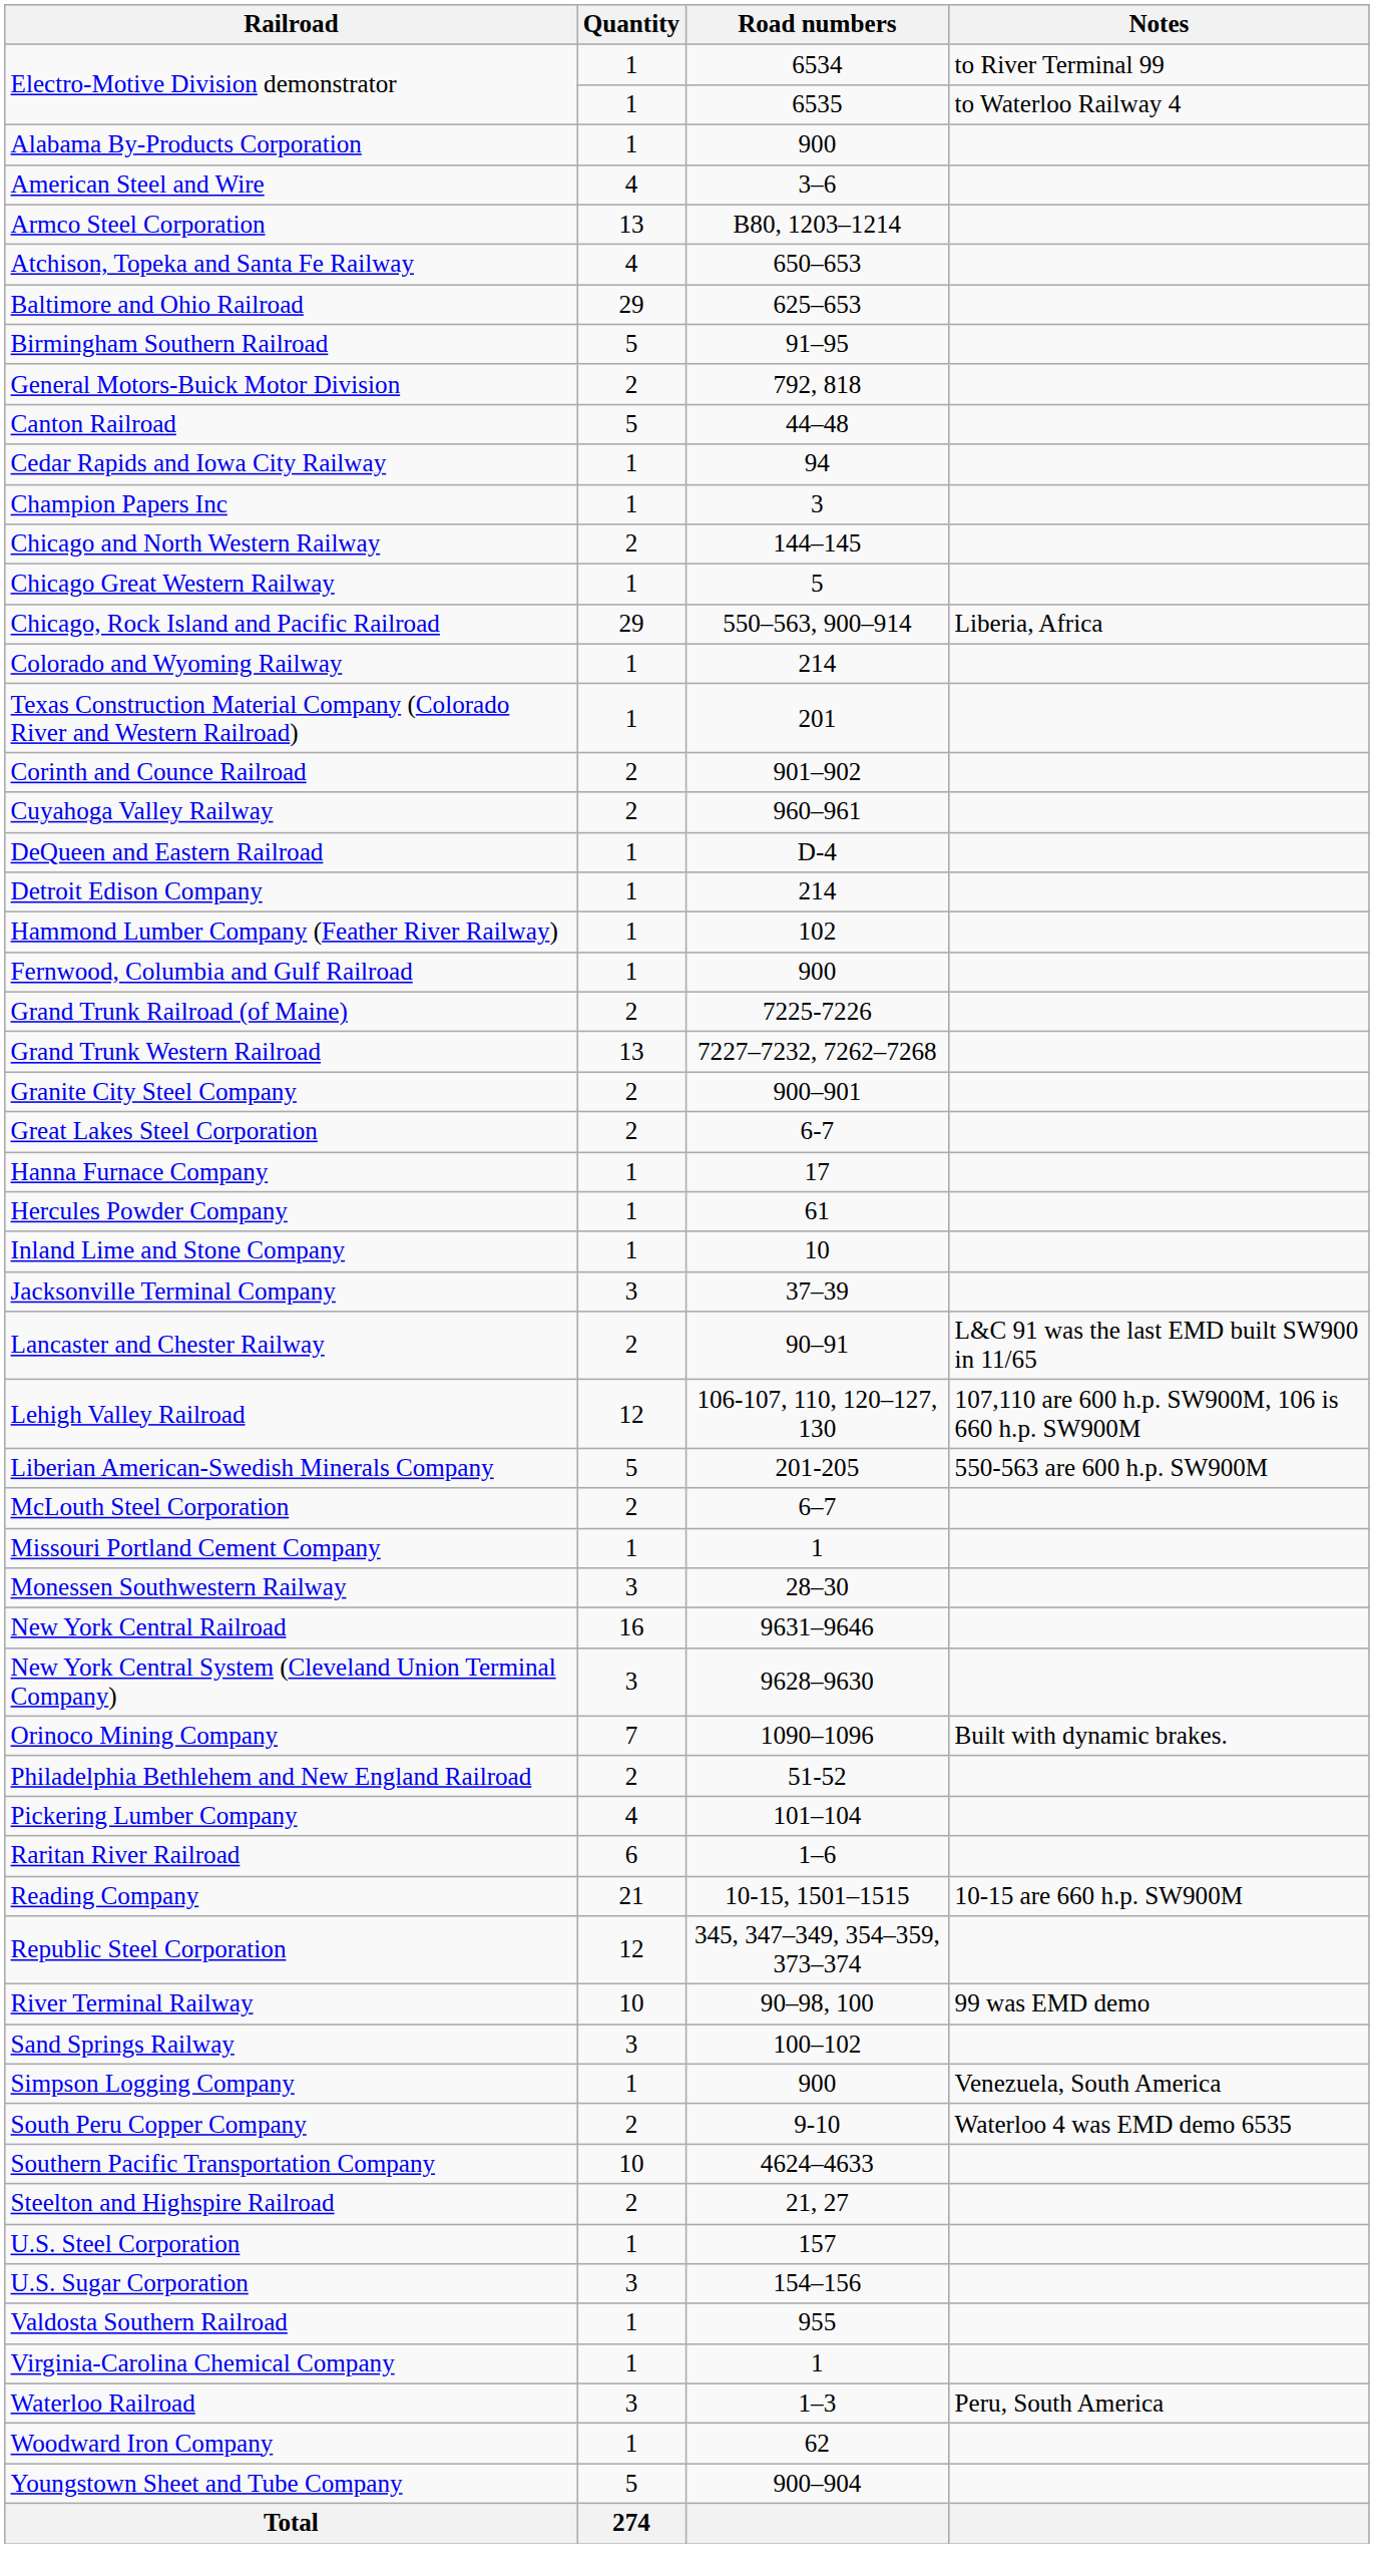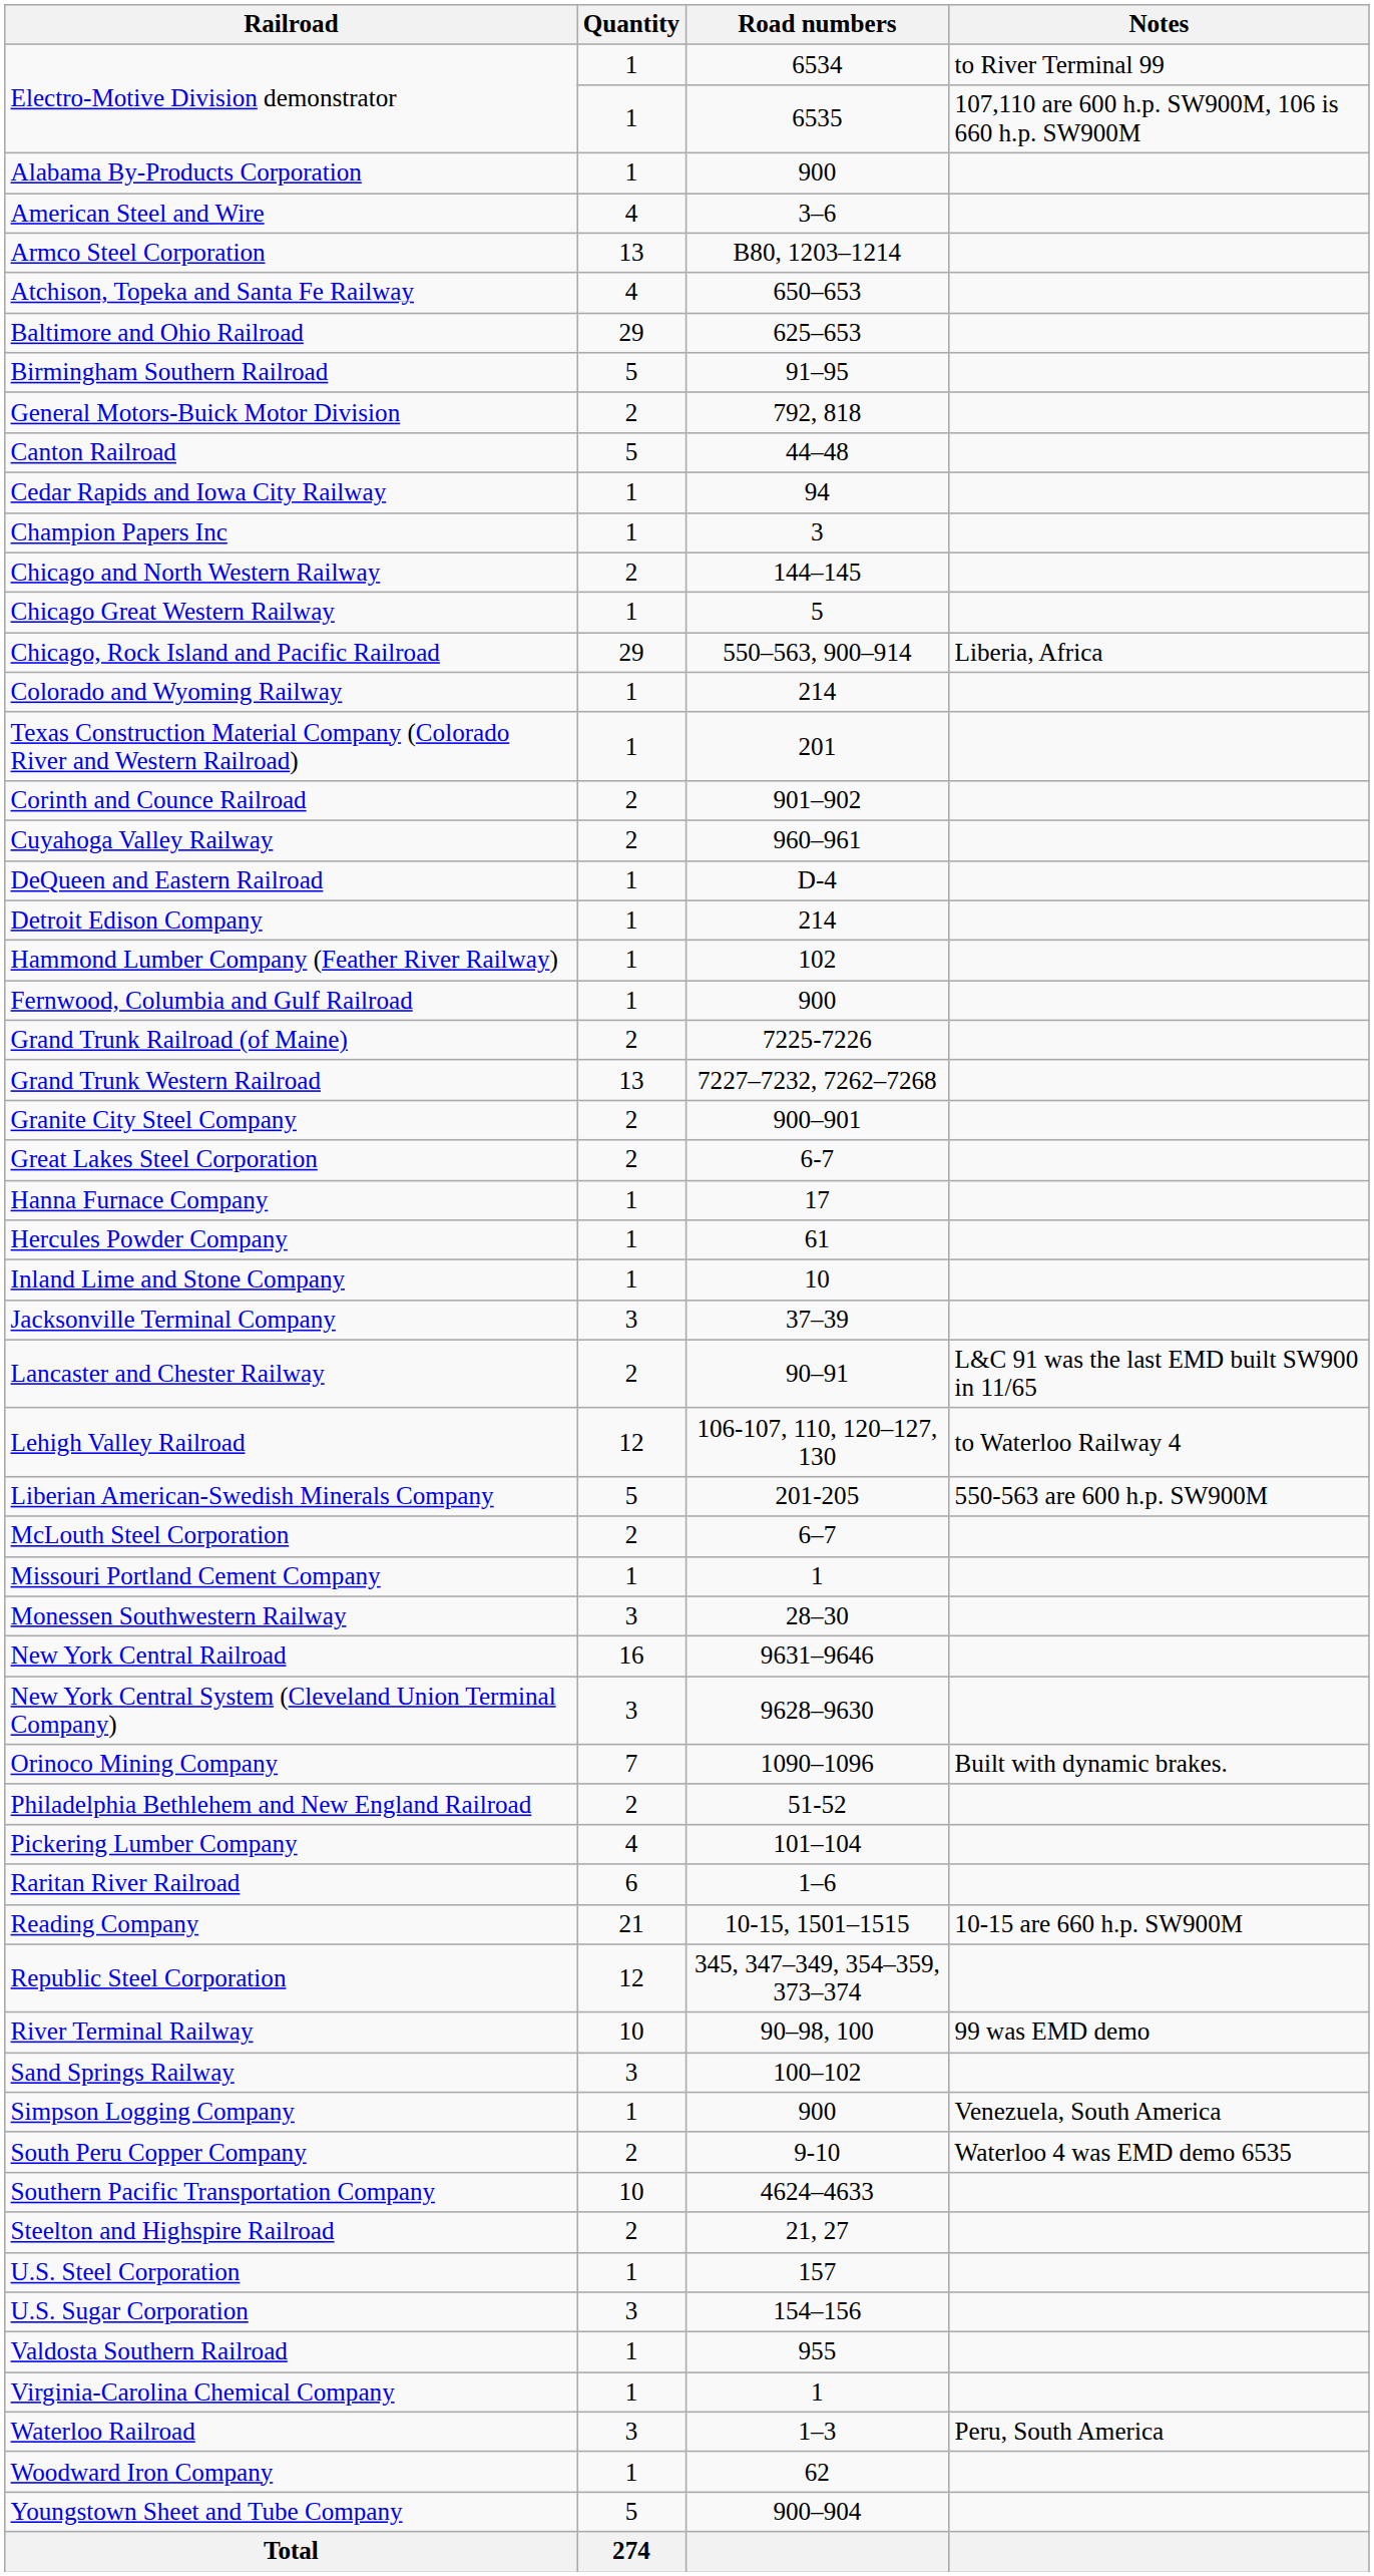Electro-Motive Division demonstrator / 6535 | Notes: to Waterloo Railway 4 -> 107,110 are 600 h.p. SW900M, 106 is 660 h.p. SW900M
Lehigh Valley Railroad | Notes: 107,110 are 600 h.p. SW900M, 106 is 660 h.p. SW900M -> to Waterloo Railway 4
